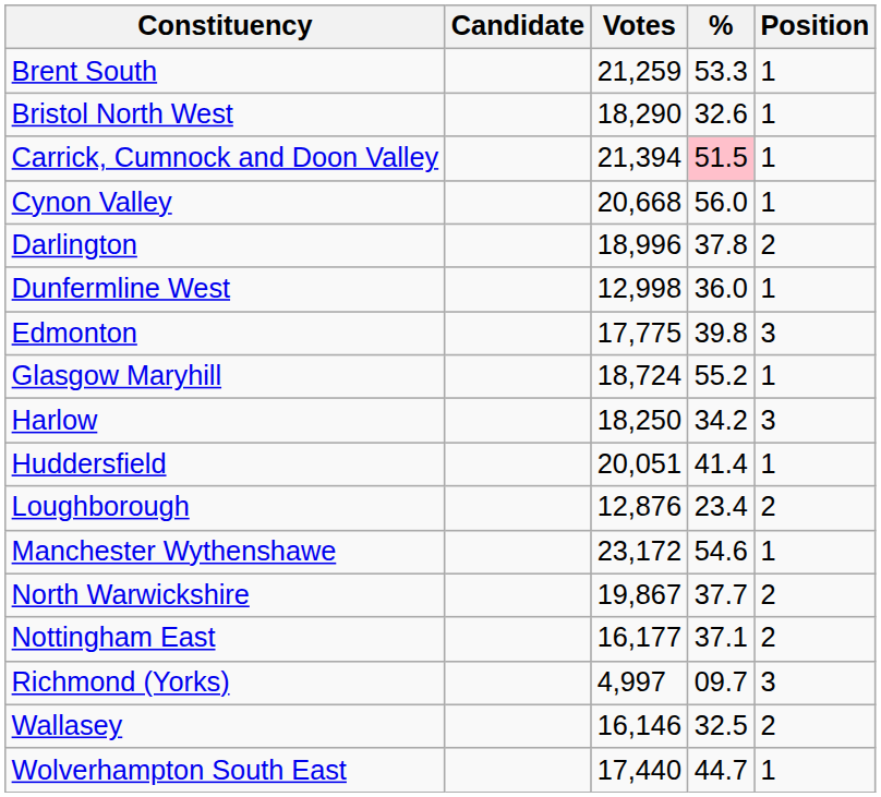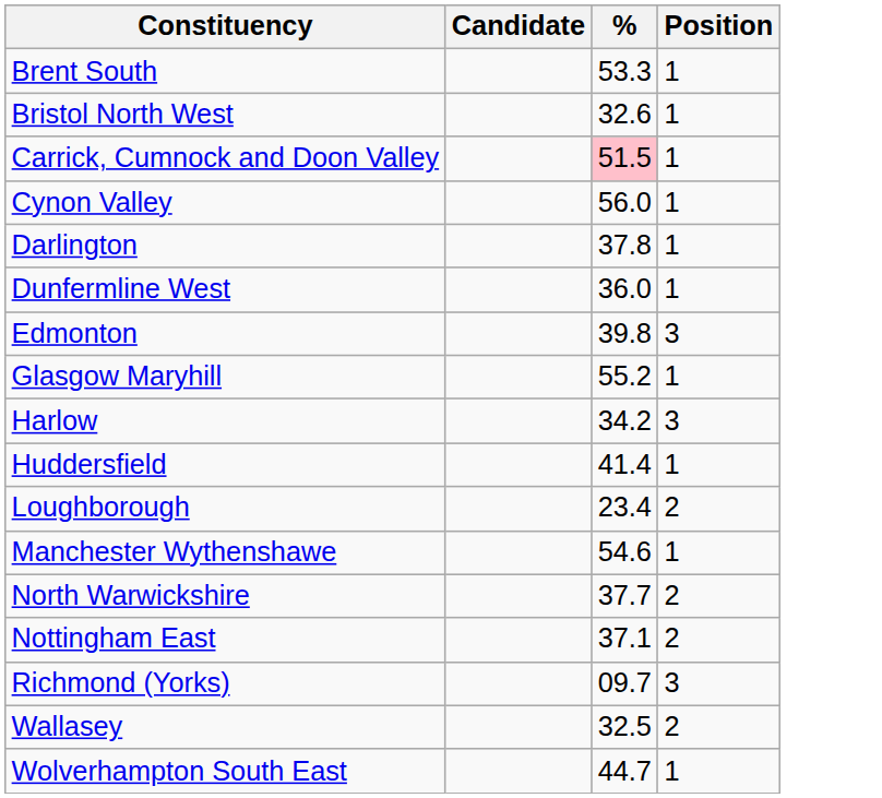- column: Votes | 21,259 | 18,290 | 21,394 | 20,668 | 18,996 | 12,998 | 17,775 | 18,724 | 18,250 | 20,051 | 12,876 | 23,172 | 19,867 | 16,177 | 4,997 | 16,146 | 17,440
Darlington | Position: 2 -> 1
